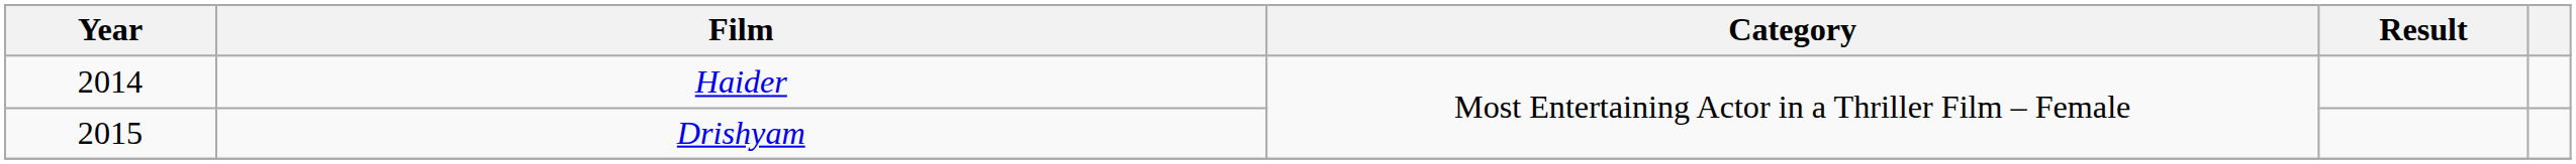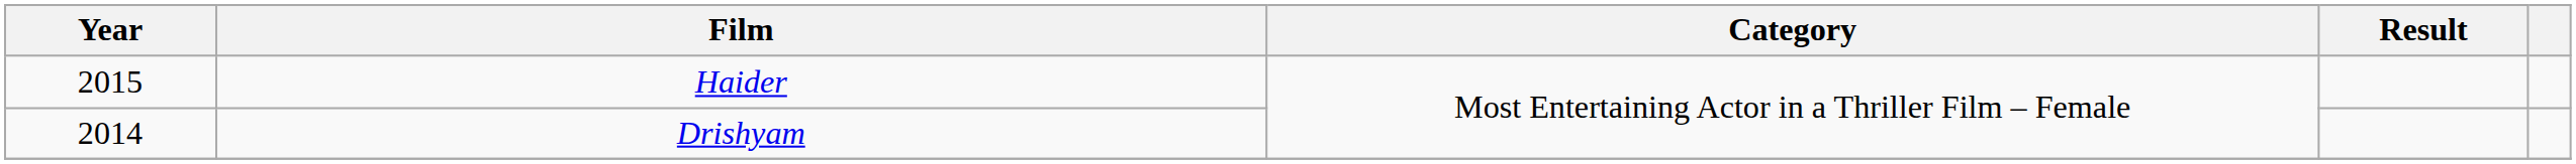Haider | Year: 2014 -> 2015
Drishyam | Year: 2015 -> 2014
